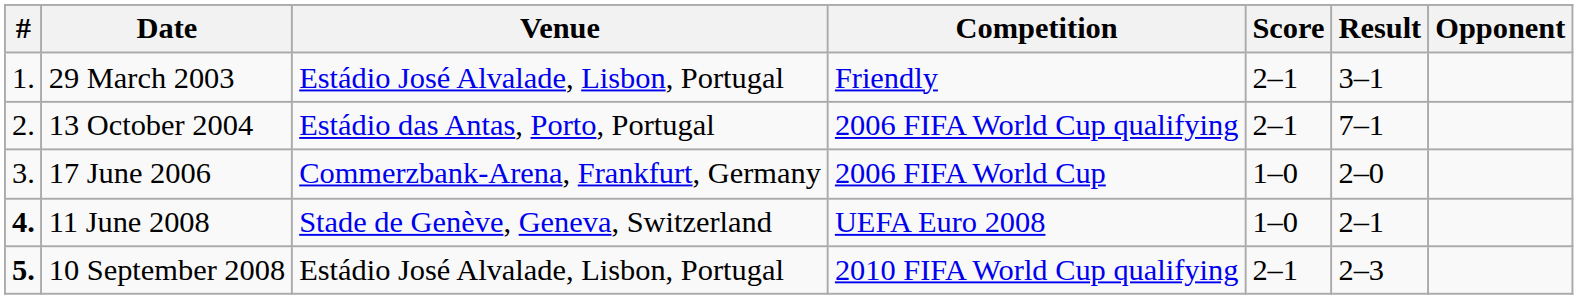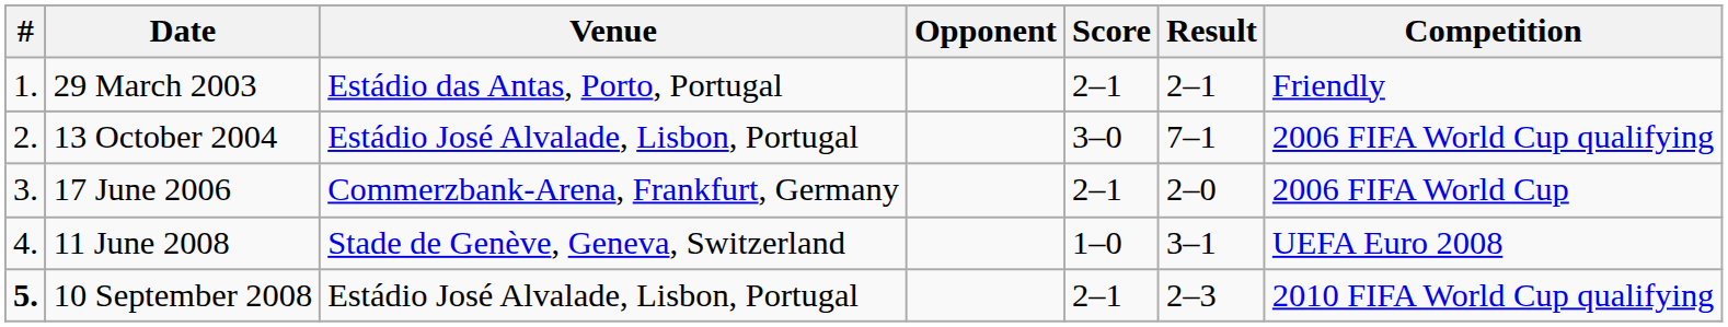columns swapped: Opponent <-> Competition
29 March 2003 | Venue: Estádio José Alvalade, Lisbon, Portugal -> Estádio das Antas, Porto, Portugal
29 March 2003 | Result: 3–1 -> 2–1
13 October 2004 | Venue: Estádio das Antas, Porto, Portugal -> Estádio José Alvalade, Lisbon, Portugal
13 October 2004 | Score: 2–1 -> 3–0
17 June 2006 | Score: 1–0 -> 2–1
11 June 2008 | #: bold -> normal
11 June 2008 | Result: 2–1 -> 3–1
